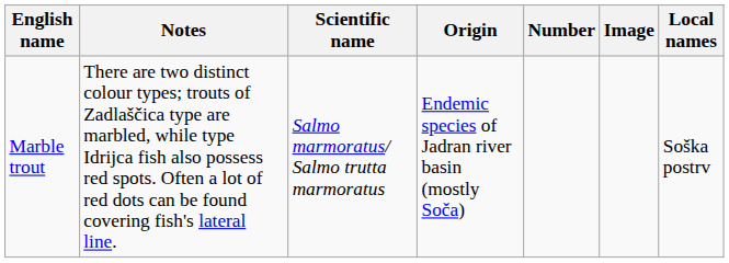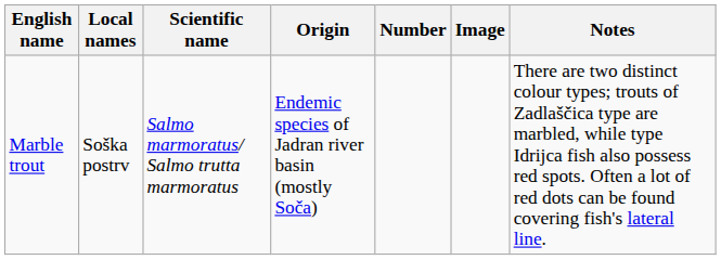columns swapped: Local names <-> Notes
